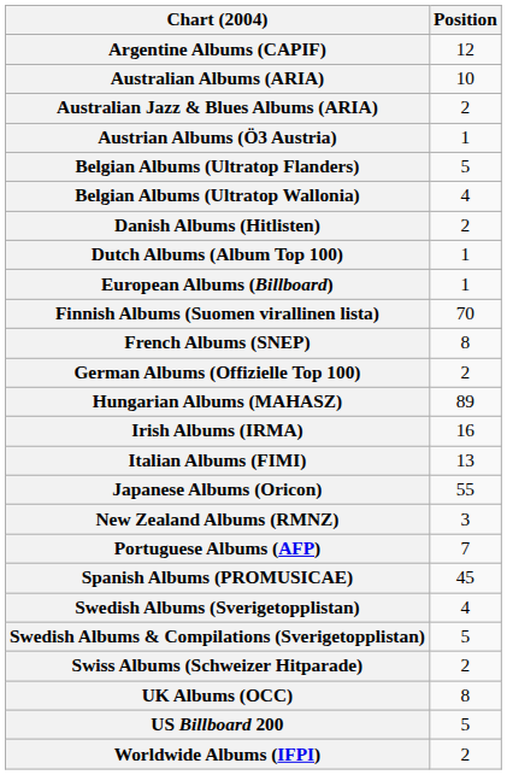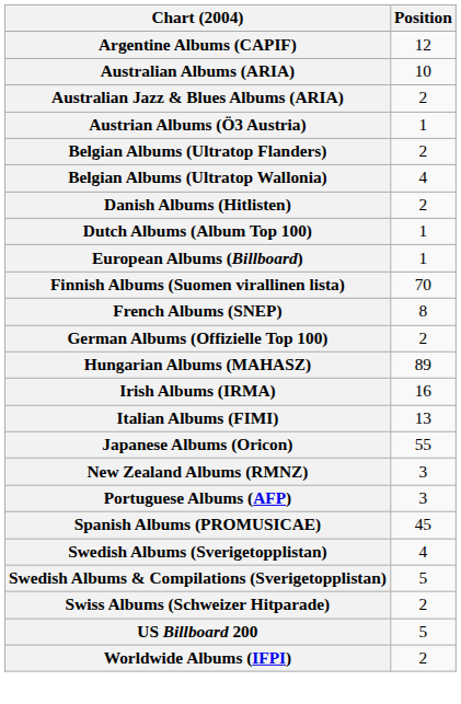Belgian Albums (Ultratop Flanders) | Position: 5 -> 2
Portuguese Albums (AFP) | Position: 7 -> 3
- row: UK Albums (OCC) | 8
